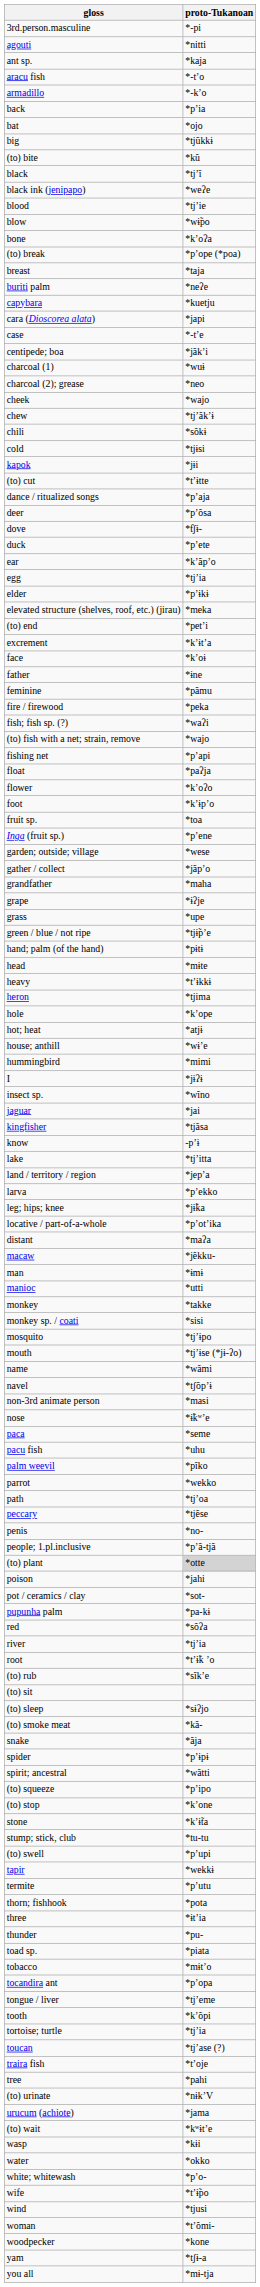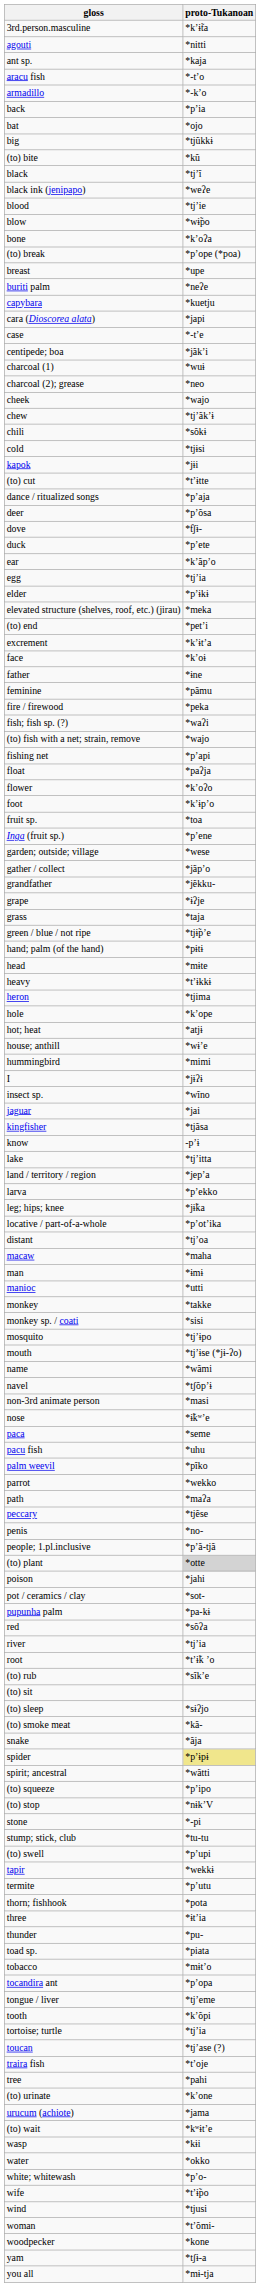3rd.person.masculine | proto-Tukanoan: *-pi -> *k’ɨ̃ta
breast | proto-Tukanoan: *taja -> *upe
grandfather | proto-Tukanoan: *maha -> *jẽkku-
grass | proto-Tukanoan: *upe -> *taja
distant | proto-Tukanoan: *maʔa -> *tj’oa
macaw | proto-Tukanoan: *jẽkku- -> *maha
path | proto-Tukanoan: *tj’oa -> *maʔa
spider | proto-Tukanoan: no background -> khaki background
(to) stop | proto-Tukanoan: *k’one -> *nɨk’V
stone | proto-Tukanoan: *k’ɨ̃ta -> *-pi
(to) urinate | proto-Tukanoan: *nɨk’V -> *k’one
